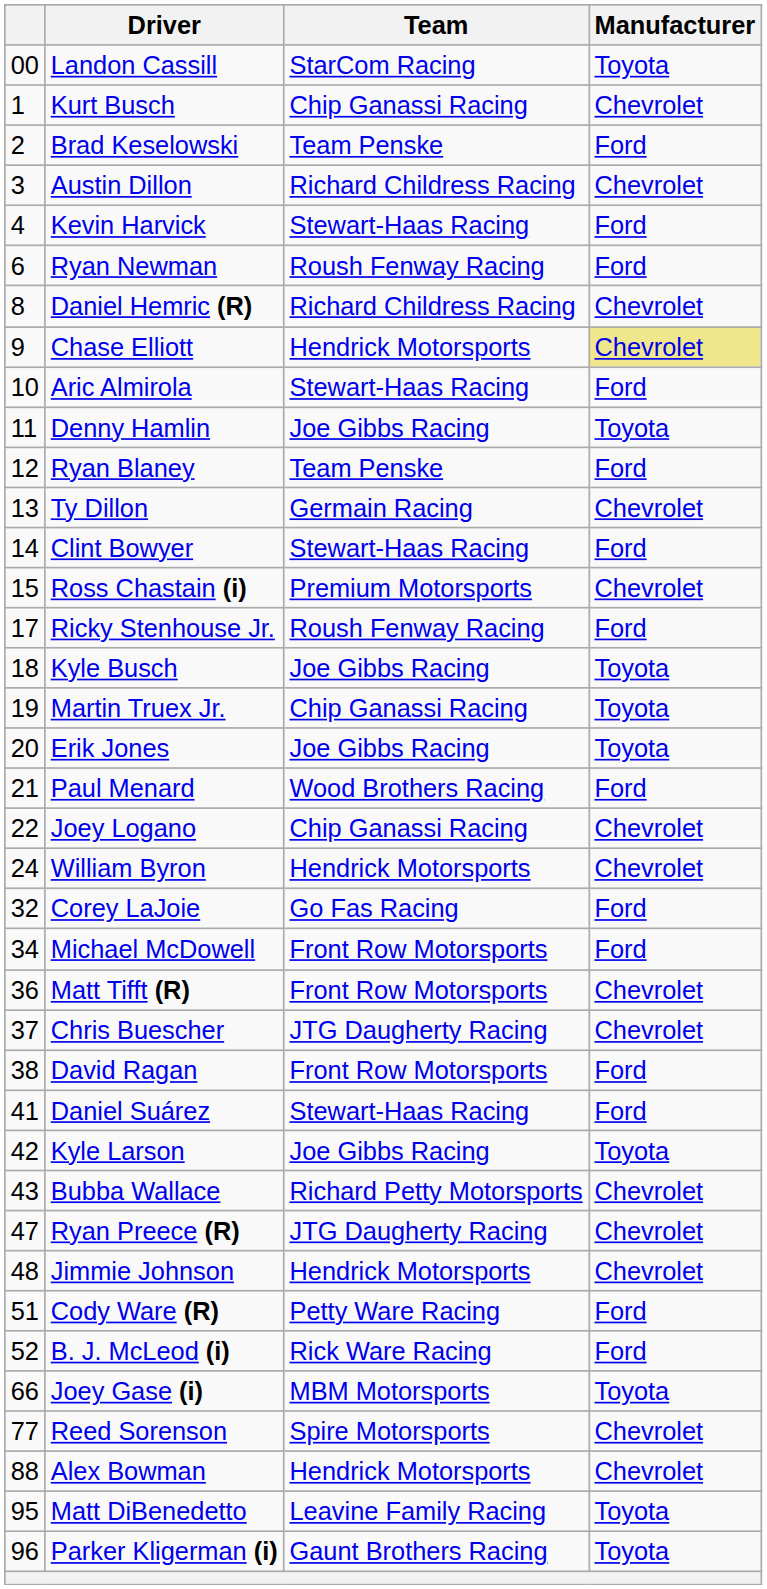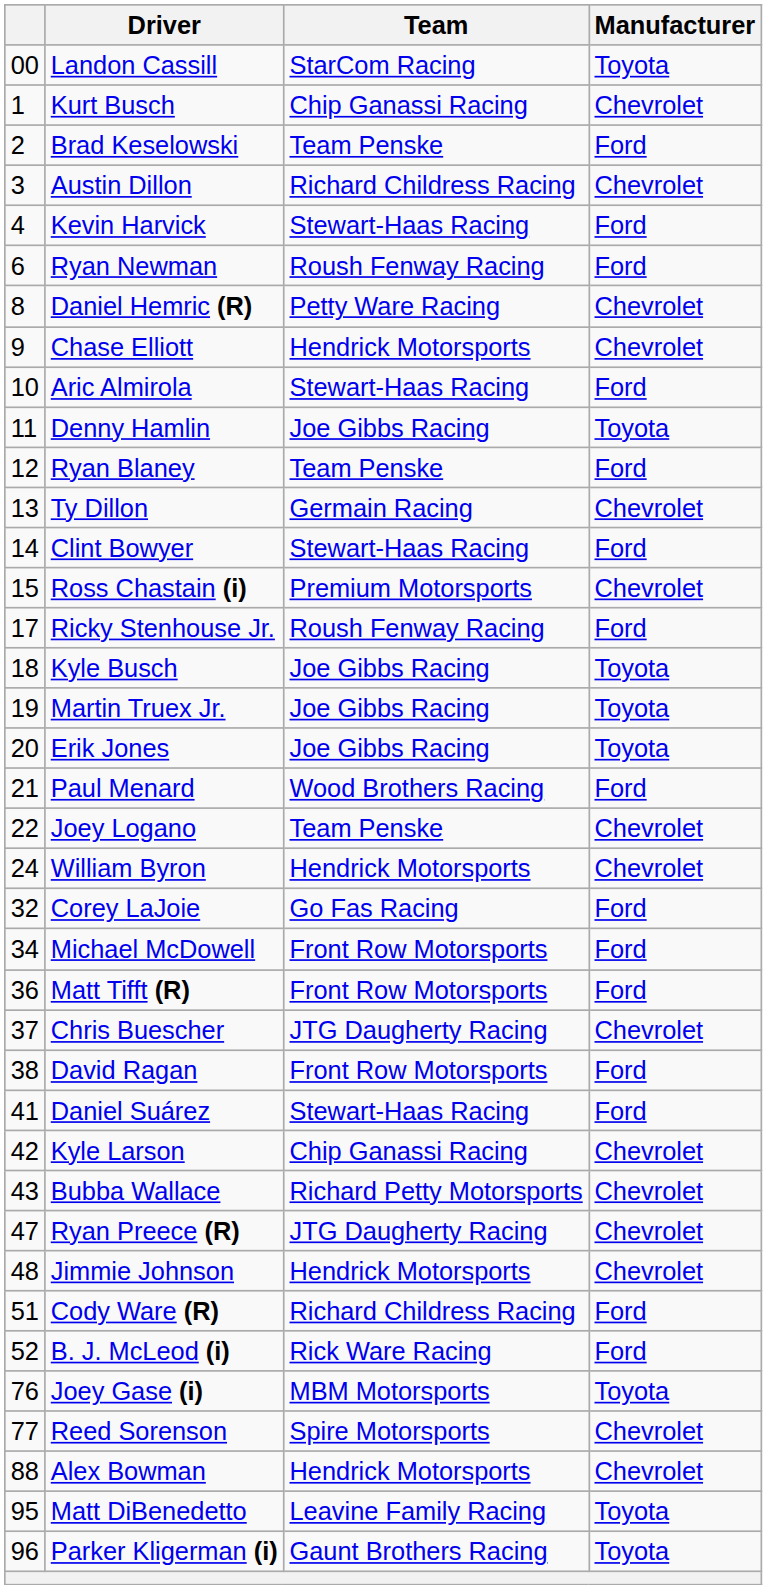Daniel Hemric (R) | Team: Richard Childress Racing -> Petty Ware Racing
Chase Elliott | Manufacturer: khaki background -> no background
Martin Truex Jr. | Team: Chip Ganassi Racing -> Joe Gibbs Racing
Joey Logano | Team: Chip Ganassi Racing -> Team Penske
Matt Tifft (R) | Manufacturer: Chevrolet -> Ford
Kyle Larson | Team: Joe Gibbs Racing -> Chip Ganassi Racing
Kyle Larson | Manufacturer: Toyota -> Chevrolet
Cody Ware (R) | Team: Petty Ware Racing -> Richard Childress Racing
Joey Gase (i) | column 1: 66 -> 76
